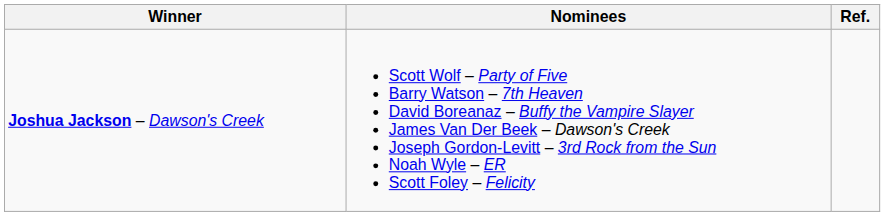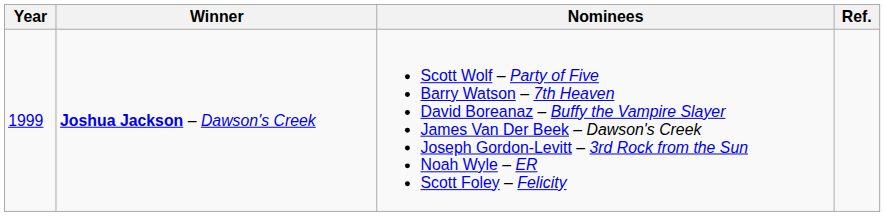+ column: Year | 1999
